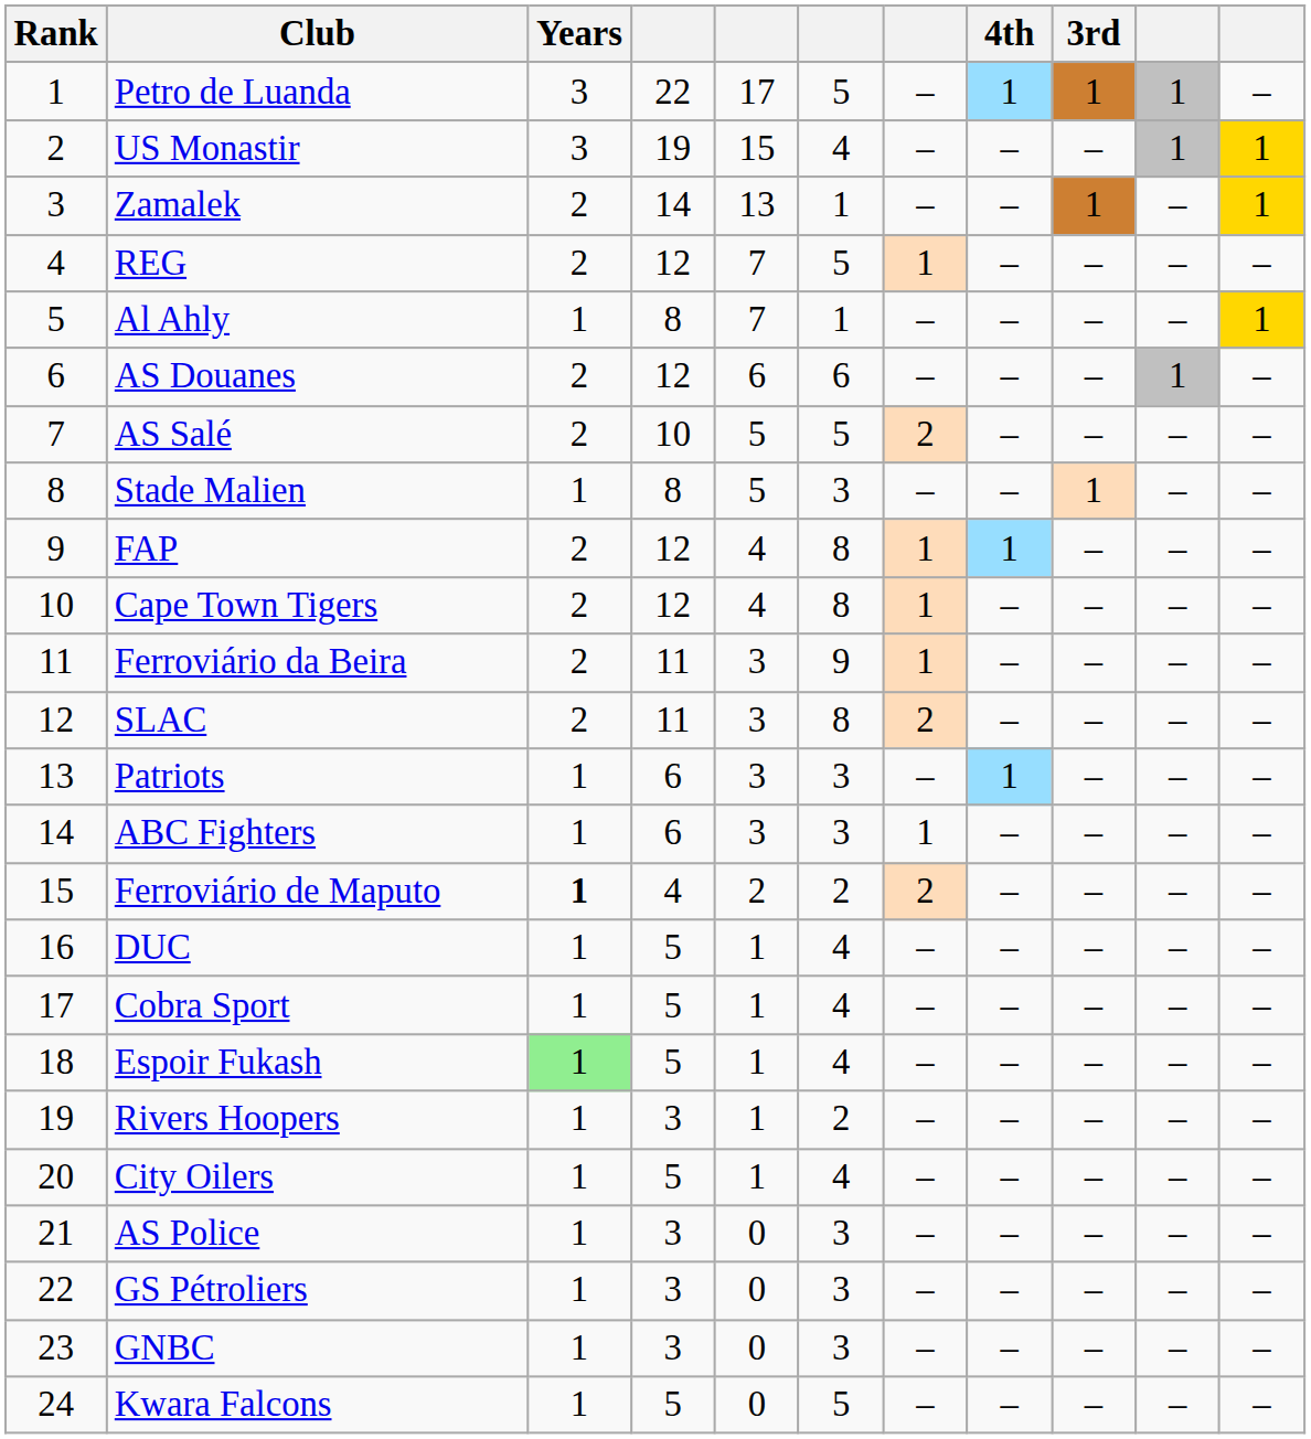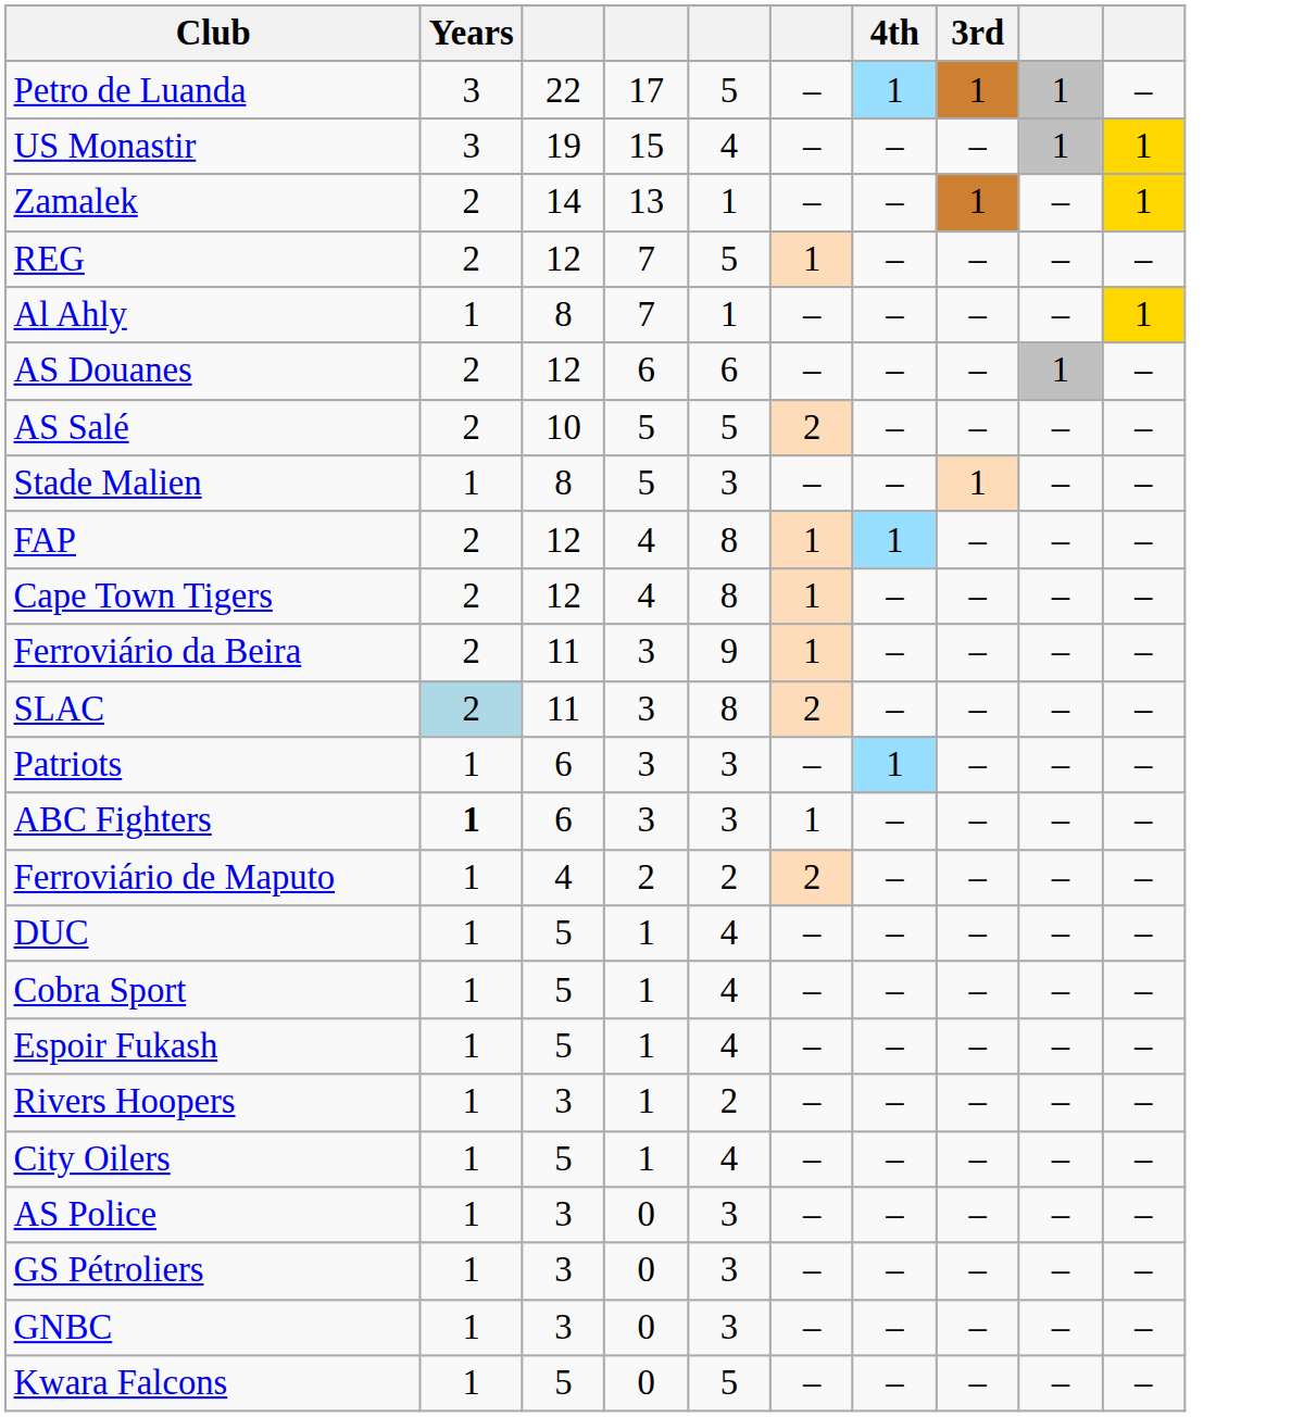- column: Rank | 1 | 2 | 3 | 4 | 5 | 6 | 7 | 8 | 9 | 10 | 11 | 12 | 13 | 14 | 15 | 16 | 17 | 18 | 19 | 20 | 21 | 22 | 23 | 24
SLAC | Years: no background -> lightblue background
ABC Fighters | Years: normal -> bold
Ferroviário de Maputo | Years: bold -> normal
Espoir Fukash | Years: lightgreen background -> no background
